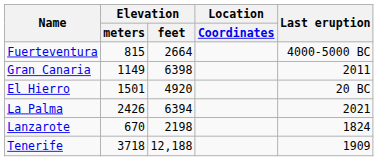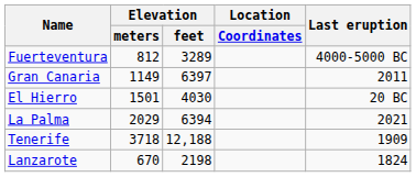Fuerteventura | Elevation / meters: 815 -> 812
Fuerteventura | Elevation / feet: 2664 -> 3289
Gran Canaria | Elevation / feet: 6398 -> 6397
El Hierro | Elevation / feet: 4920 -> 4030
La Palma | Elevation / meters: 2426 -> 2029
rows swapped: Lanzarote <-> Tenerife
